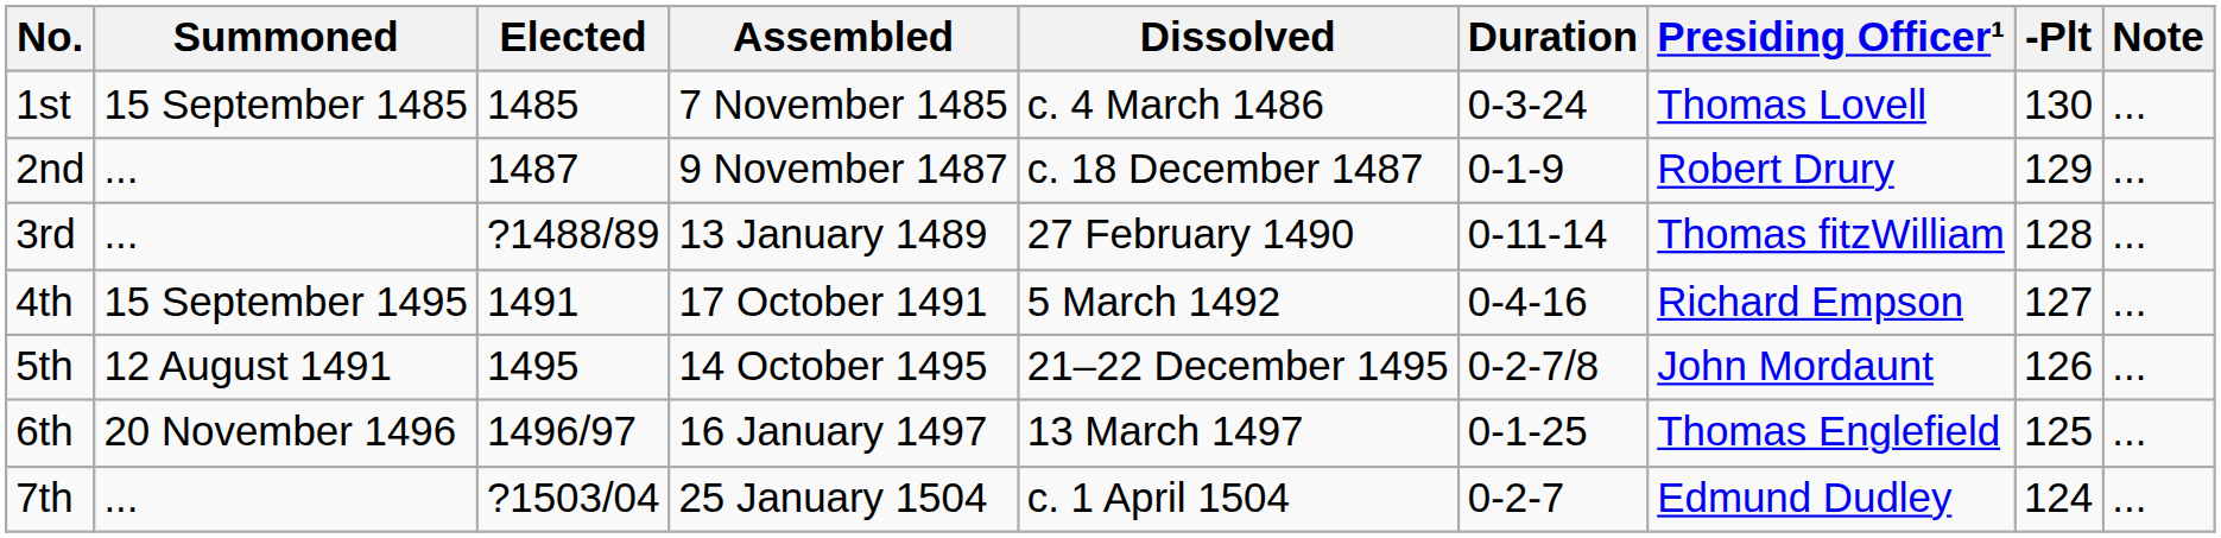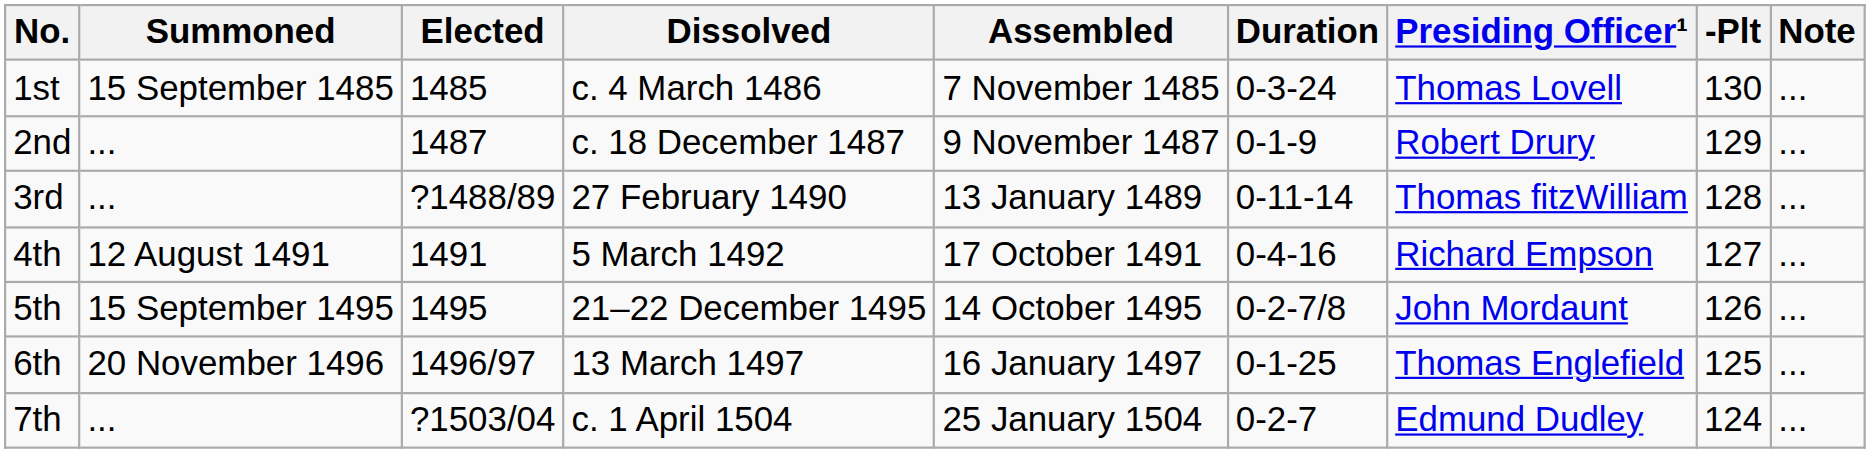columns swapped: Assembled <-> Dissolved
4th | Summoned: 15 September 1495 -> 12 August 1491
5th | Summoned: 12 August 1491 -> 15 September 1495
